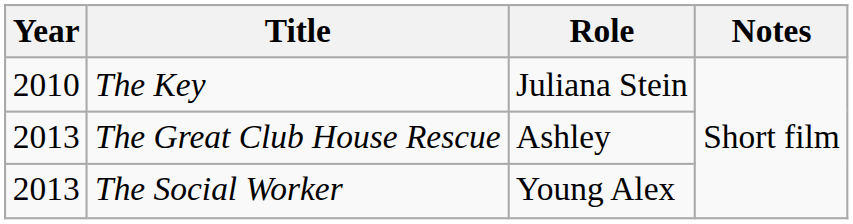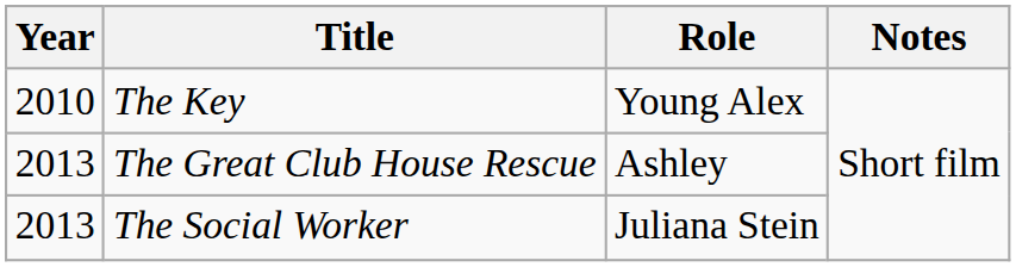The Key | Role: Juliana Stein -> Young Alex
The Social Worker | Role: Young Alex -> Juliana Stein
